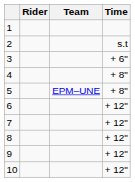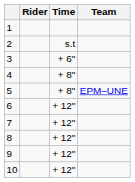columns swapped: Team <-> Time
